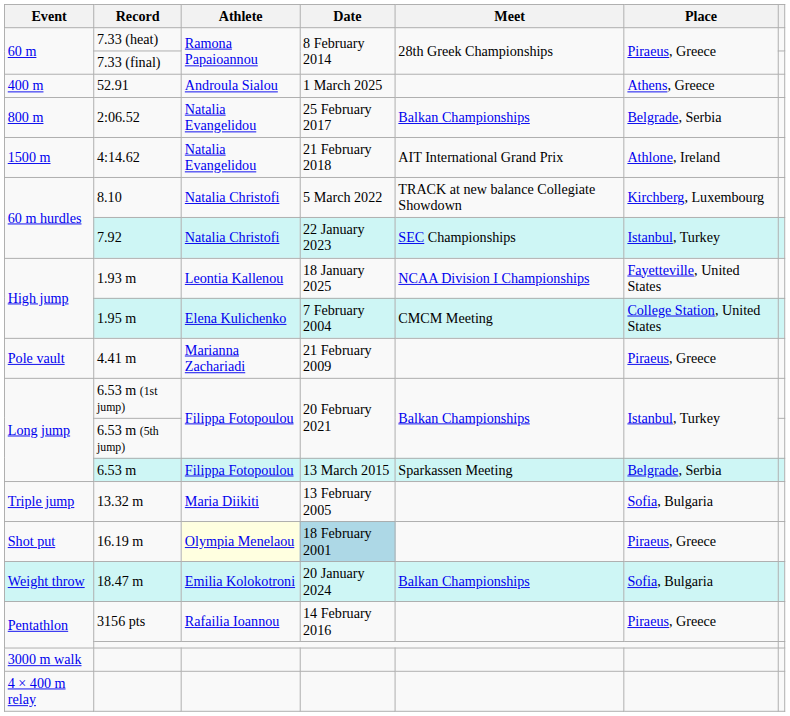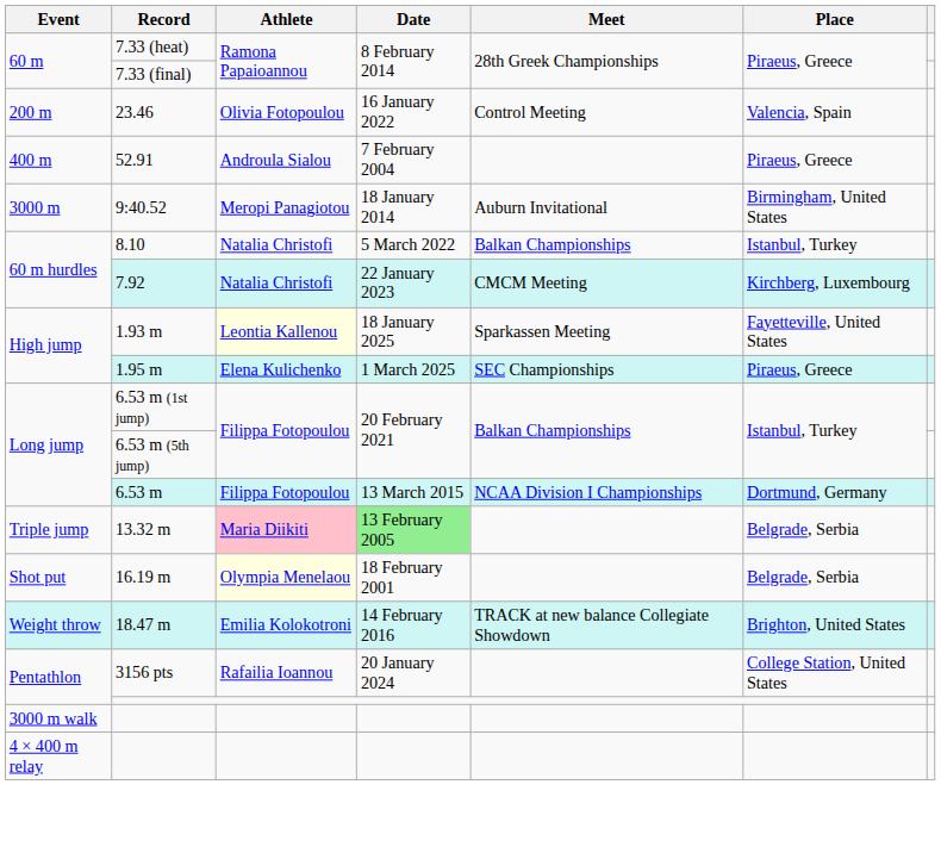+ row: 200 m | 23.46 | Olivia Fotopoulou | 16 January 2022 | Control Meeting | Valencia, Spain
52.91 | Date: 1 March 2025 -> 7 February 2004
52.91 | Place: Athens, Greece -> Piraeus, Greece
- row: 800 m | 2:06.52 | Natalia Evangelidou | 25 February 2017 | Balkan Championships | Belgrade, Serbia
- row: 1500 m | 4:14.62 | Natalia Evangelidou | 21 February 2018 | AIT International Grand Prix | Athlone, Ireland
+ row: 3000 m | 9:40.52 | Meropi Panagiotou | 18 January 2014 | Auburn Invitational | Birmingham, United States
8.10 | Meet: TRACK at new balance Collegiate Showdown -> Balkan Championships
8.10 | Place: Kirchberg, Luxembourg -> Istanbul, Turkey
7.92 | Meet: SEC Championships -> CMCM Meeting
7.92 | Place: Istanbul, Turkey -> Kirchberg, Luxembourg
1.93 m | Athlete: no background -> lightyellow background
1.93 m | Meet: NCAA Division I Championships -> Sparkassen Meeting
1.95 m | Date: 7 February 2004 -> 1 March 2025
1.95 m | Meet: CMCM Meeting -> SEC Championships
1.95 m | Place: College Station, United States -> Piraeus, Greece
- row: Pole vault | 4.41 m | Marianna Zachariadi | 21 February 2009 | Piraeus, Greece
6.53 m | Meet: Sparkassen Meeting -> NCAA Division I Championships
6.53 m | Place: Belgrade, Serbia -> Dortmund, Germany
13.32 m | Athlete: no background -> pink background
13.32 m | Date: no background -> lightgreen background
13.32 m | Place: Sofia, Bulgaria -> Belgrade, Serbia
16.19 m | Date: lightblue background -> no background
16.19 m | Place: Piraeus, Greece -> Belgrade, Serbia
18.47 m | Date: 20 January 2024 -> 14 February 2016
18.47 m | Meet: Balkan Championships -> TRACK at new balance Collegiate Showdown
18.47 m | Place: Sofia, Bulgaria -> Brighton, United States
3156 pts | Date: 14 February 2016 -> 20 January 2024
3156 pts | Place: Piraeus, Greece -> College Station, United States
